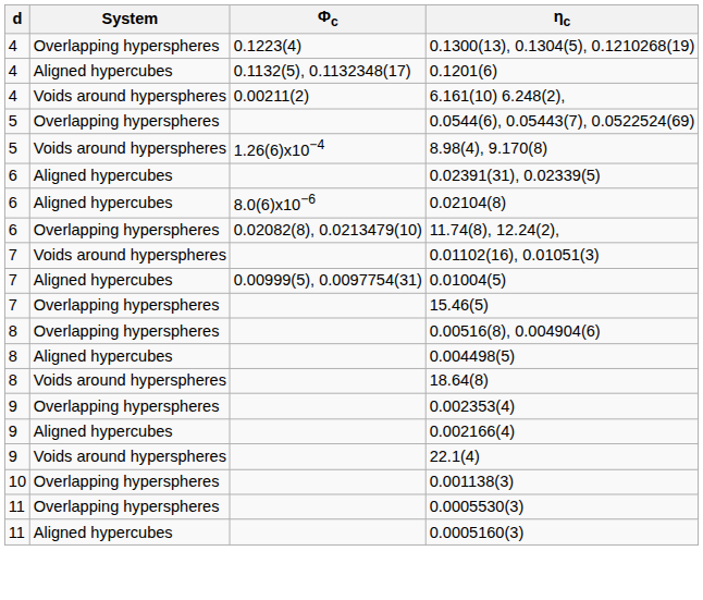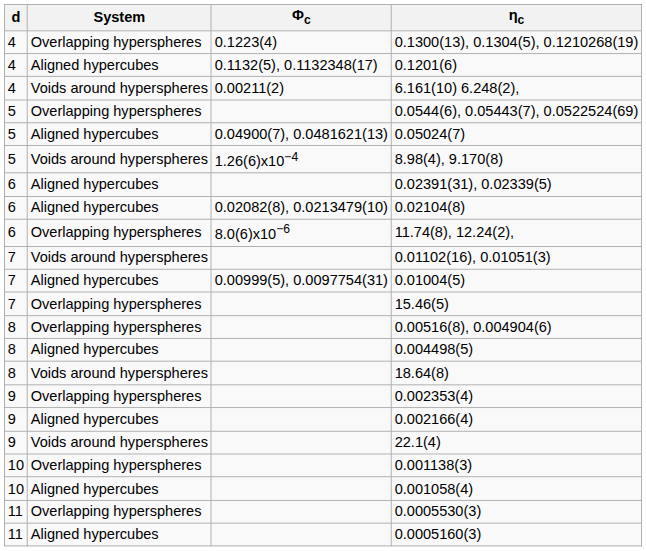+ row: 5 | Aligned hypercubes | 0.04900(7), 0.0481621(13) | 0.05024(7)
0.02104(8) | Φc: 8.0(6)x10−6 -> 0.02082(8), 0.0213479(10)
11.74(8), 12.24(2), | Φc: 0.02082(8), 0.0213479(10) -> 8.0(6)x10−6
+ row: 10 | Aligned hypercubes | 0.001058(4)
